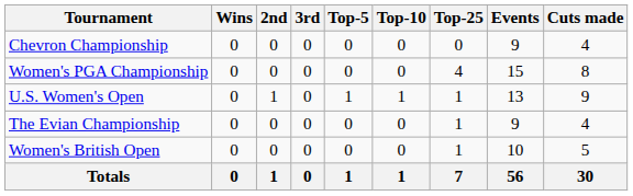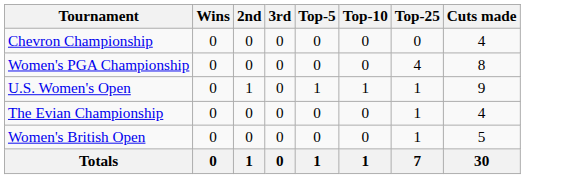- column: Events | 9 | 15 | 13 | 9 | 10 | 56
